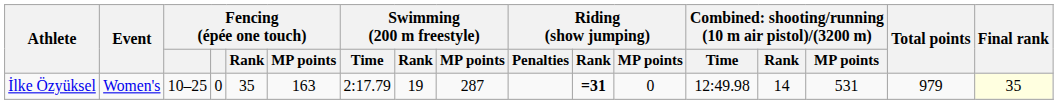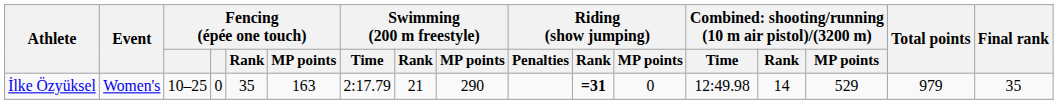İlke Özyüksel | Swimming (200 m freestyle) / Rank: 19 -> 21
İlke Özyüksel | Swimming (200 m freestyle) / MP points: 287 -> 290
İlke Özyüksel | column 15: 531 -> 529
İlke Özyüksel | Final rank: lightyellow background -> no background
